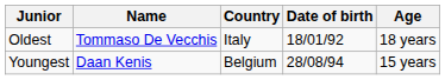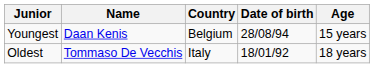rows swapped: Youngest <-> Oldest
